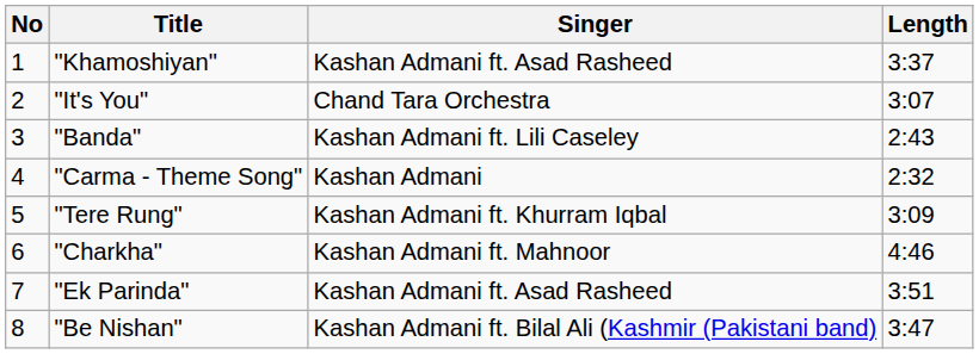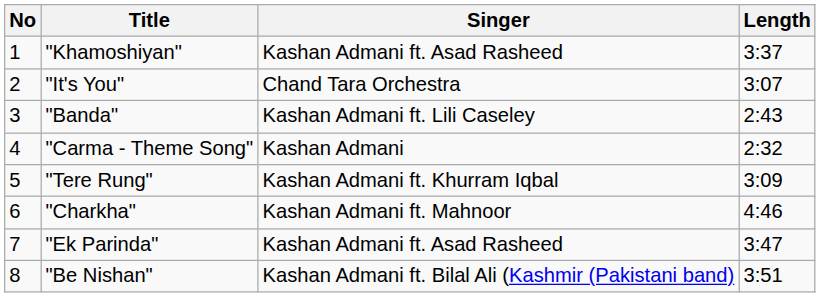"Ek Parinda" | Length: 3:51 -> 3:47
"Be Nishan" | Length: 3:47 -> 3:51
